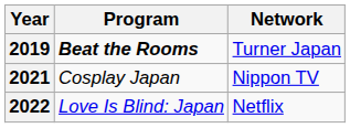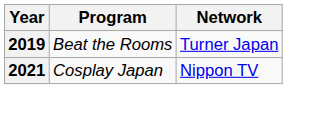2019 | Program: bold -> normal
- row: 2022 | Love Is Blind: Japan | Netflix
